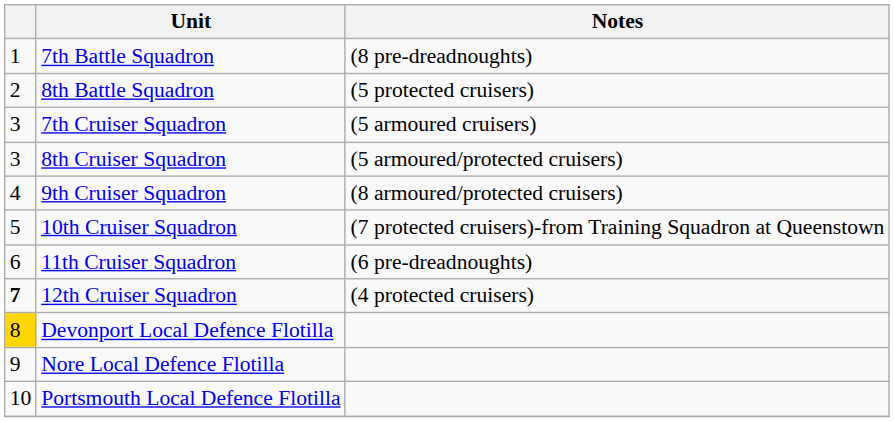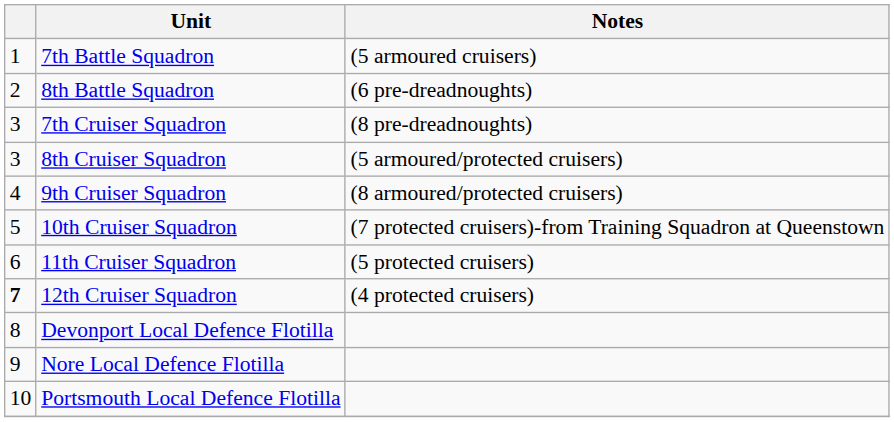7th Battle Squadron | Notes: (8 pre-dreadnoughts) -> (5 armoured cruisers)
8th Battle Squadron | Notes: (5 protected cruisers) -> (6 pre-dreadnoughts)
7th Cruiser Squadron | Notes: (5 armoured cruisers) -> (8 pre-dreadnoughts)
11th Cruiser Squadron | Notes: (6 pre-dreadnoughts) -> (5 protected cruisers)
Devonport Local Defence Flotilla | column 1: gold background -> no background
